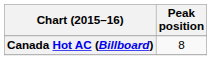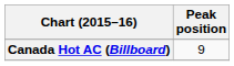Canada Hot AC (Billboard) | Peak position: 8 -> 9
